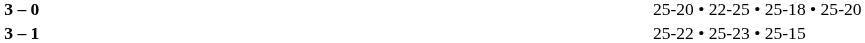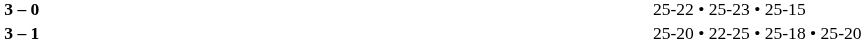3 – 0 | column 4: 25-20 • 22-25 • 25-18 • 25-20 -> 25-22 • 25-23 • 25-15
3 – 1 | column 4: 25-22 • 25-23 • 25-15 -> 25-20 • 22-25 • 25-18 • 25-20
